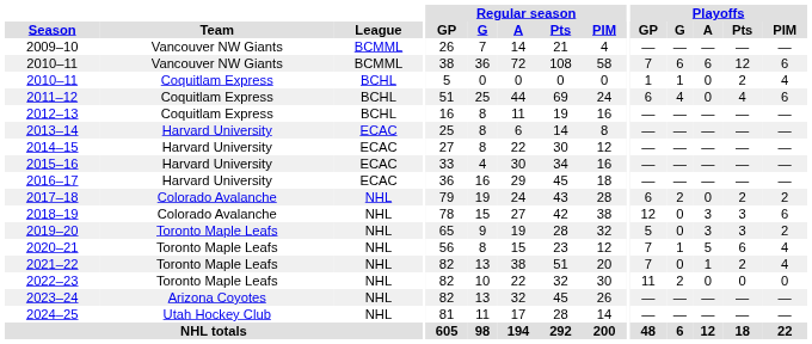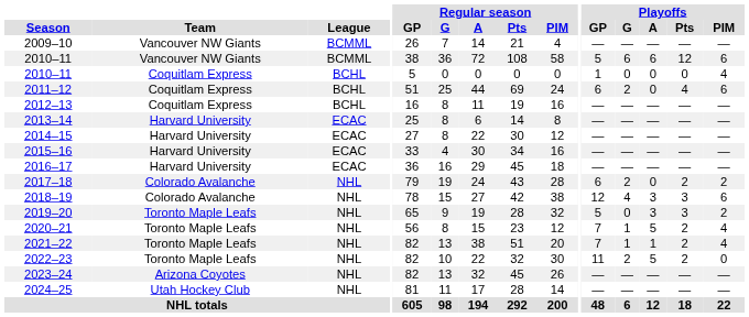2010–11 / Vancouver NW Giants | Playoffs / GP: 7 -> 5
2010–11 / Coquitlam Express | Playoffs / G: 1 -> 0
2010–11 / Coquitlam Express | Playoffs / Pts: 2 -> 0
2011–12 | Playoffs / G: 4 -> 2
2018–19 | Playoffs / G: 0 -> 4
2020–21 | Playoffs / Pts: 6 -> 2
2021–22 | Playoffs / G: 0 -> 1
2022–23 | Playoffs / A: 0 -> 5
2022–23 | Playoffs / Pts: 0 -> 2
